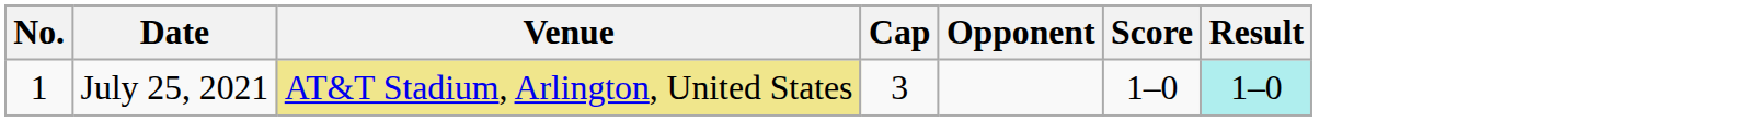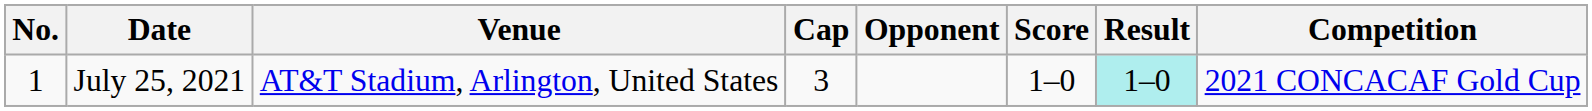+ column: Competition | 2021 CONCACAF Gold Cup
July 25, 2021 | Venue: khaki background -> no background
